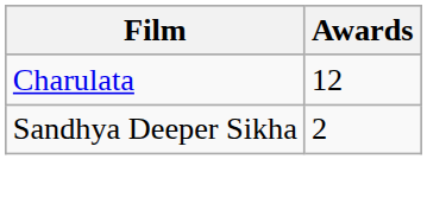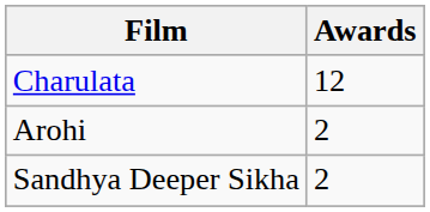+ row: Arohi | 2
